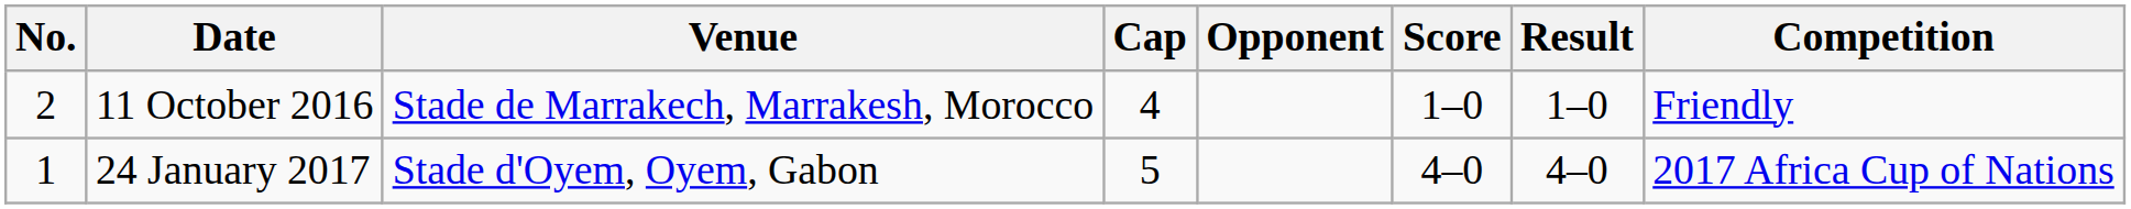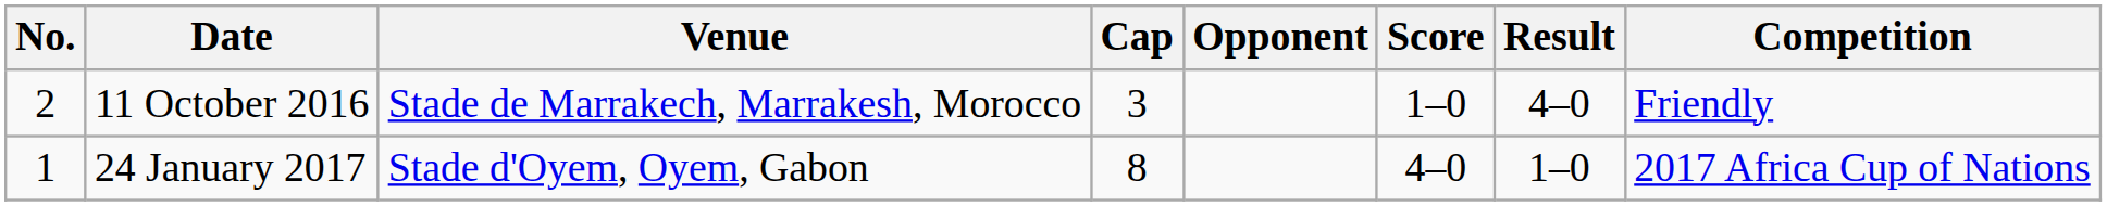11 October 2016 | Cap: 4 -> 3
11 October 2016 | Result: 1–0 -> 4–0
24 January 2017 | Cap: 5 -> 8
24 January 2017 | Result: 4–0 -> 1–0
